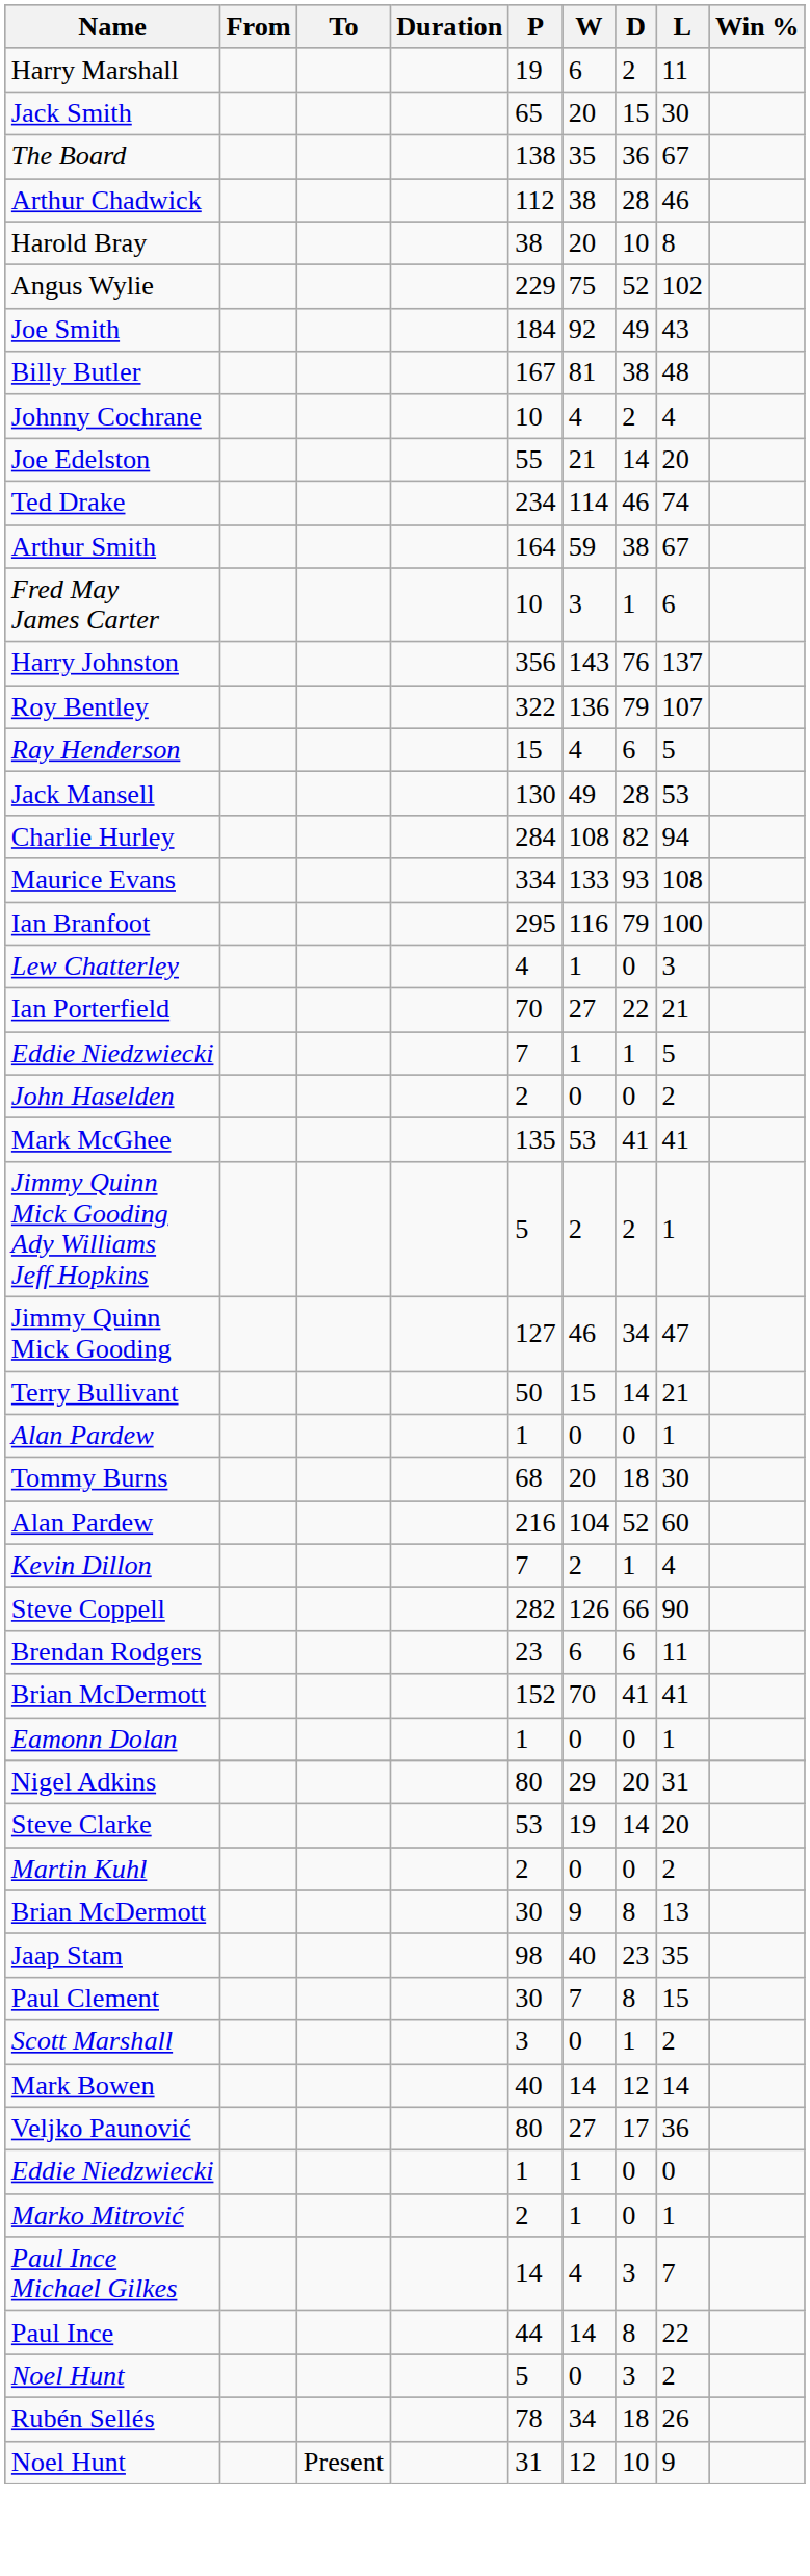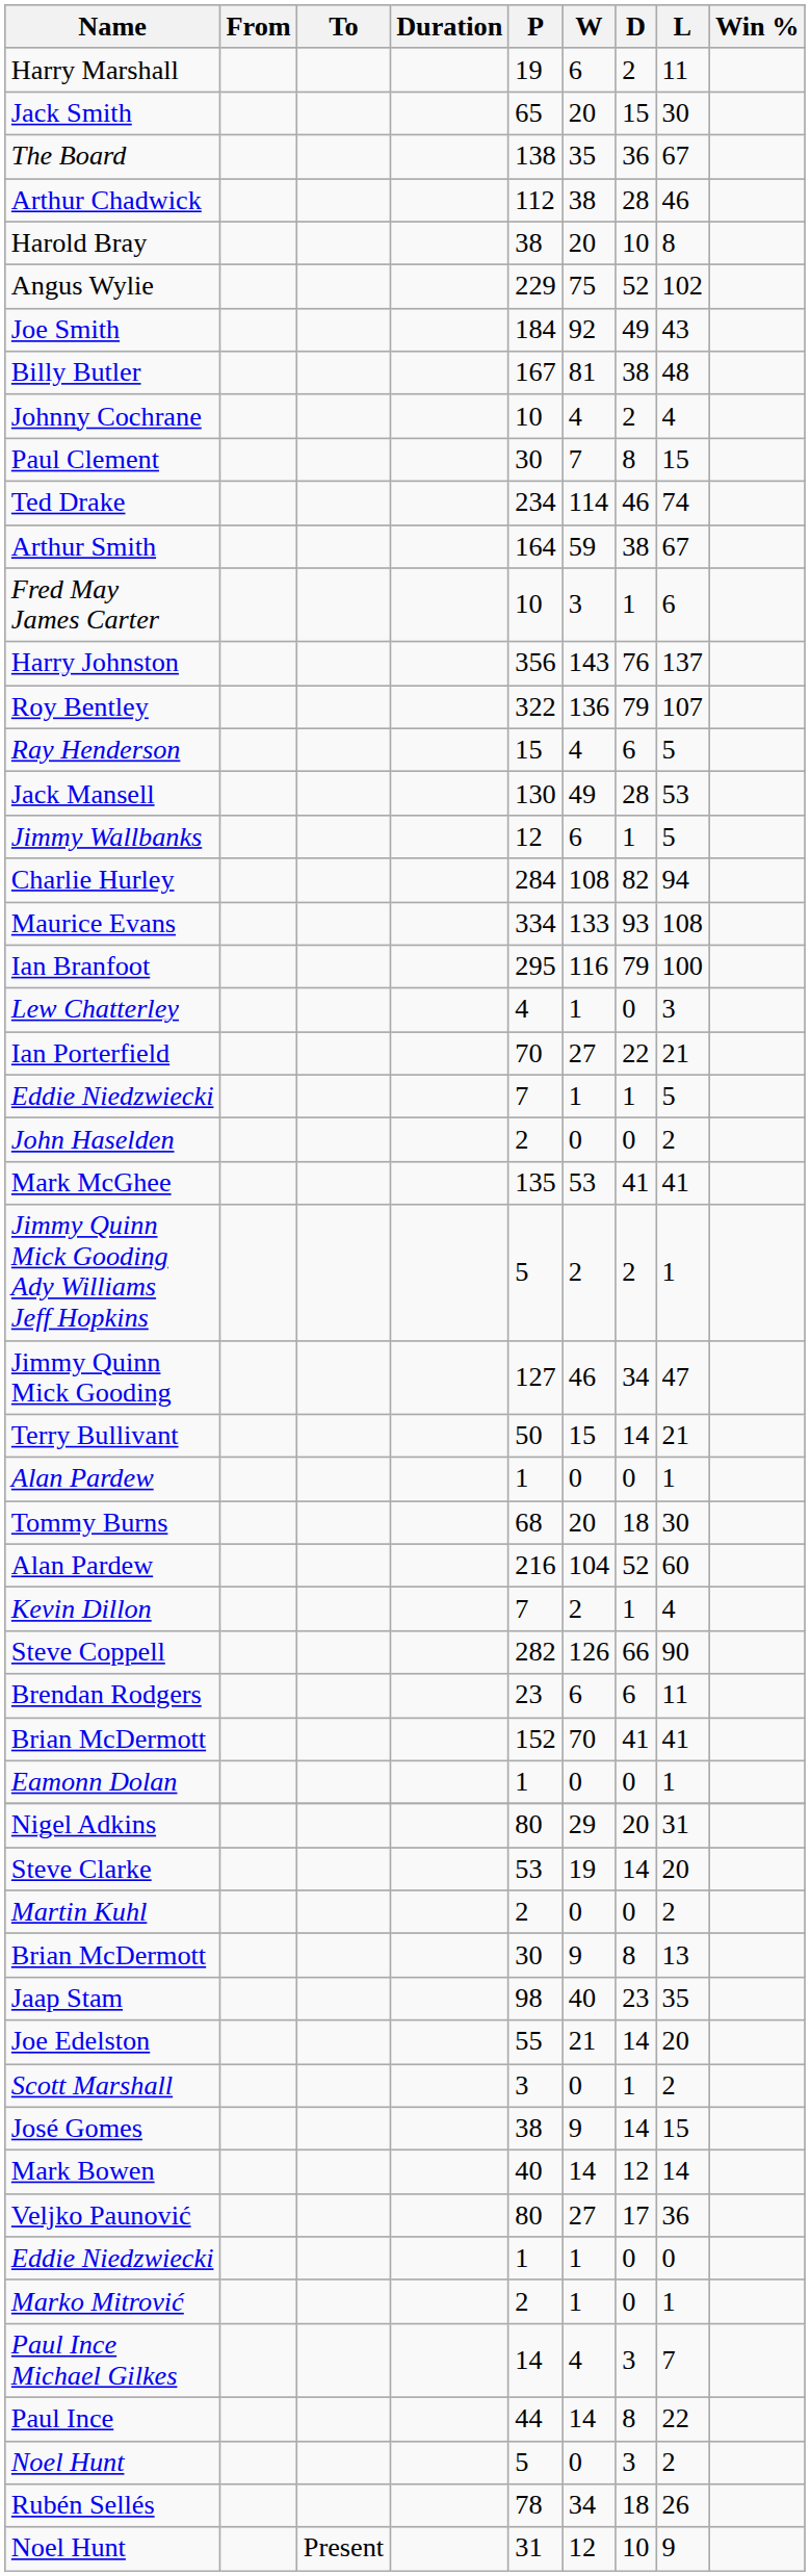rows swapped: Joe Edelston <-> Paul Clement
+ row: Jimmy Wallbanks | 12 | 6 | 1 | 5
+ row: José Gomes | 38 | 9 | 14 | 15
